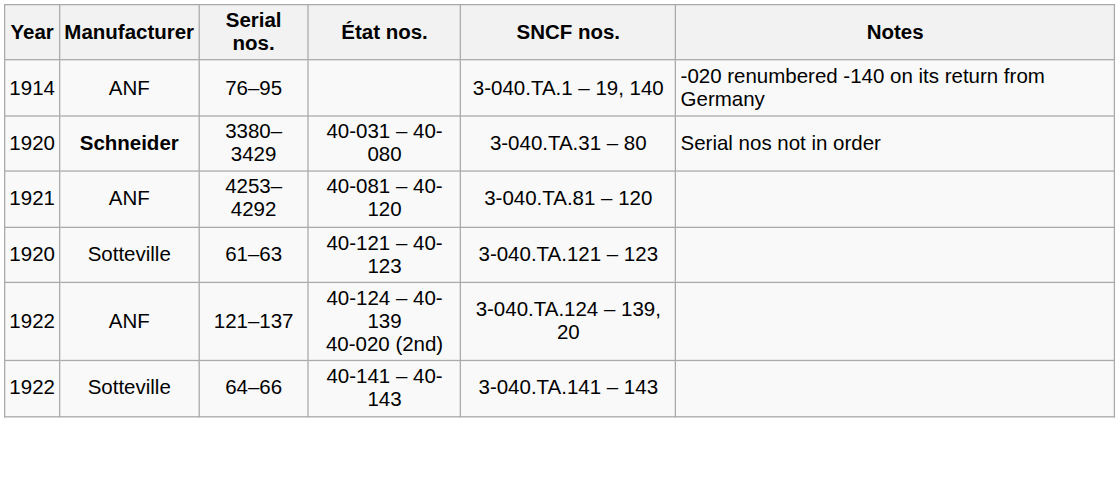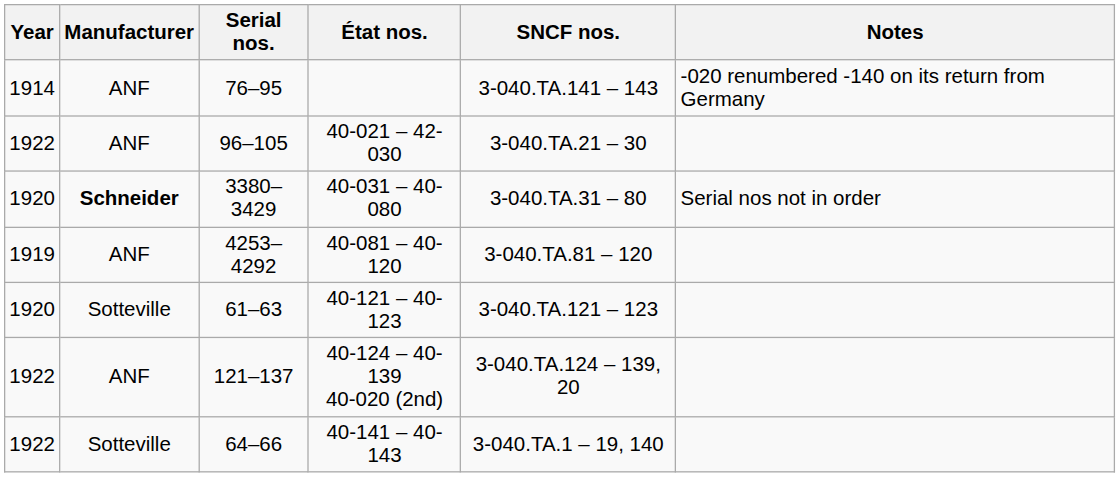76–95 | SNCF nos.: 3-040.TA.1 – 19, 140 -> 3-040.TA.141 – 143
+ row: 1922 | ANF | 96–105 | 40-021 – 42-030 | 3-040.TA.21 – 30
4253–4292 | Year: 1921 -> 1919
64–66 | SNCF nos.: 3-040.TA.141 – 143 -> 3-040.TA.1 – 19, 140
